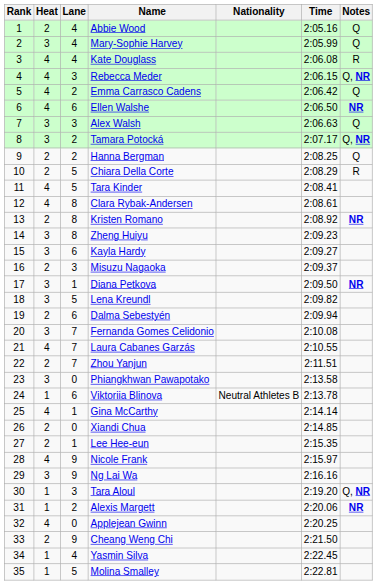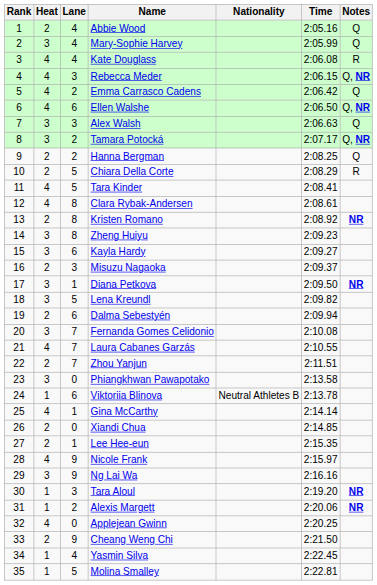Ellen Walshe | Notes: NR -> Q, NR
Tara Aloul | Notes: Q, NR -> NR
